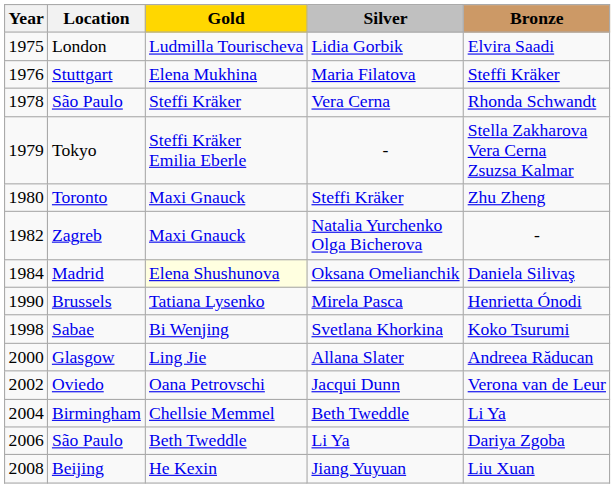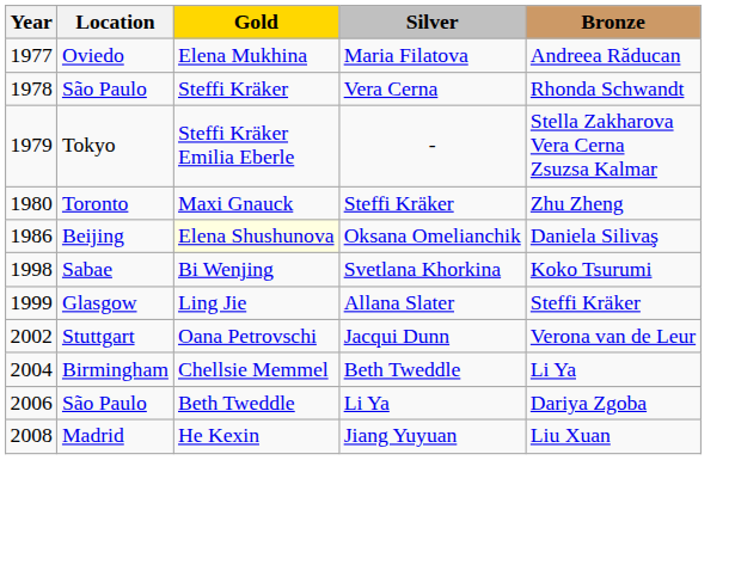- row: 1975 | London | Ludmilla Tourischeva | Lidia Gorbik | Elvira Saadi
Maria Filatova | Year: 1976 -> 1977
Maria Filatova | Location: Stuttgart -> Oviedo
Maria Filatova | Bronze: Steffi Kräker -> Andreea Răducan
- row: 1982 | Zagreb | Maxi Gnauck | Natalia Yurchenko Olga Bicherova | -
Oksana Omelianchik | Year: 1984 -> 1986
Oksana Omelianchik | Location: Madrid -> Beijing
- row: 1990 | Brussels | Tatiana Lysenko | Mirela Pasca | Henrietta Ónodi
Allana Slater | Year: 2000 -> 1999
Allana Slater | Bronze: Andreea Răducan -> Steffi Kräker
Jacqui Dunn | Location: Oviedo -> Stuttgart
Jiang Yuyuan | Location: Beijing -> Madrid
